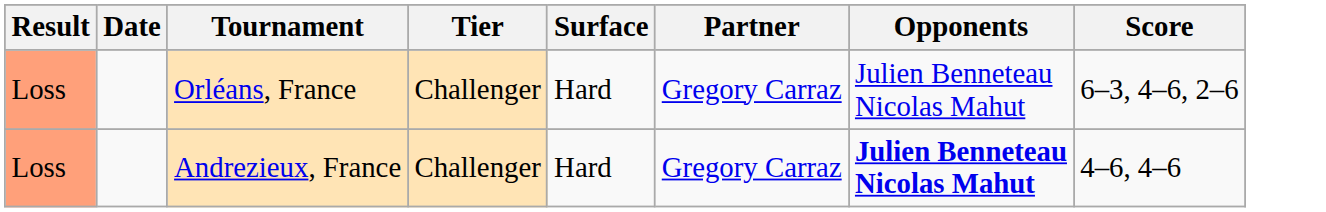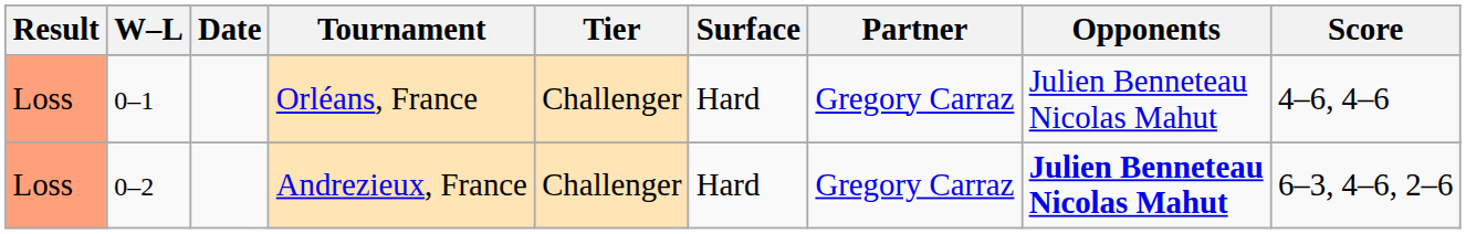+ column: W–L | 0–1 | 0–2
Orléans, France | Score: 6–3, 4–6, 2–6 -> 4–6, 4–6
Andrezieux, France | Score: 4–6, 4–6 -> 6–3, 4–6, 2–6
